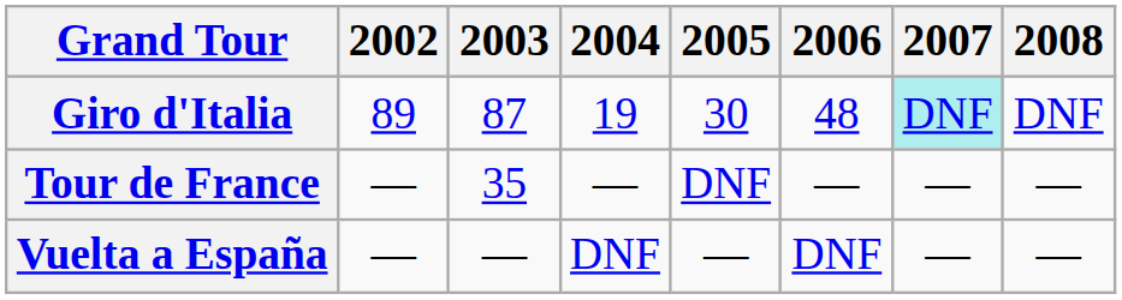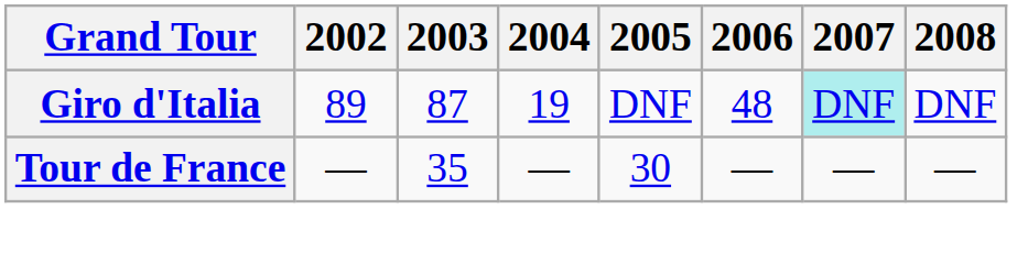Giro d'Italia | 2005: 30 -> DNF
Tour de France | 2005: DNF -> 30
- row: Vuelta a España | — | — | DNF | — | DNF | — | —
